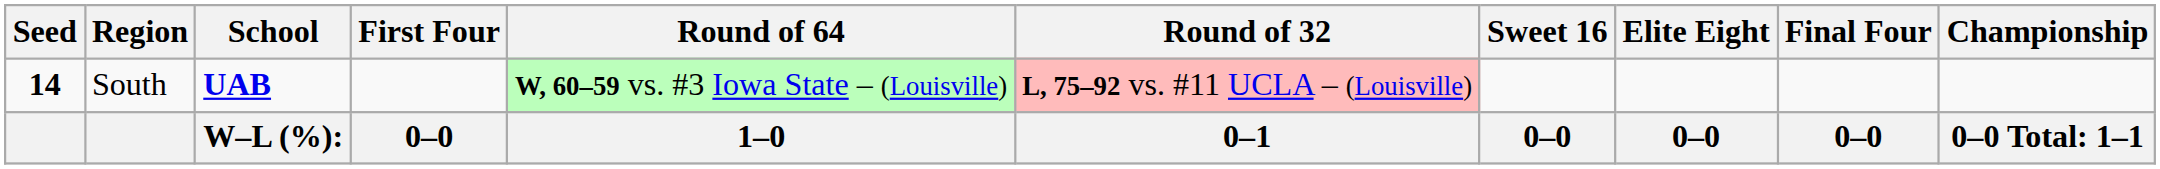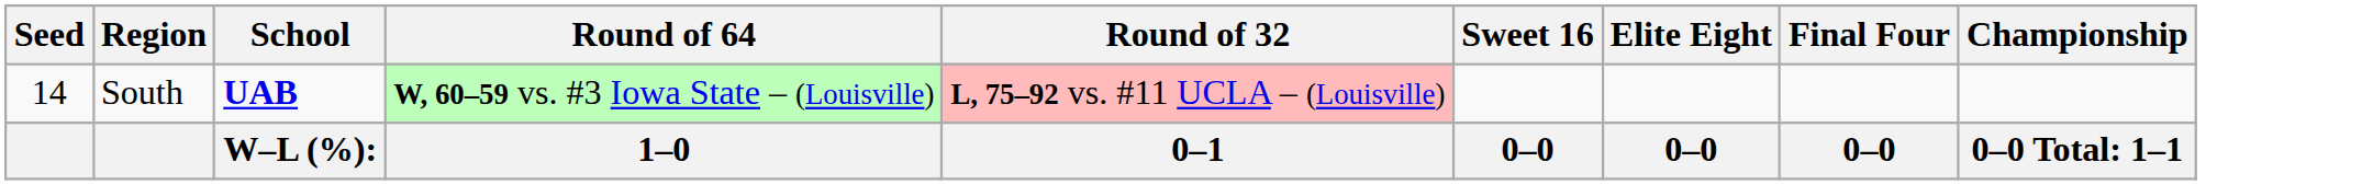- column: First Four | 0–0
South | Seed: bold -> normal
